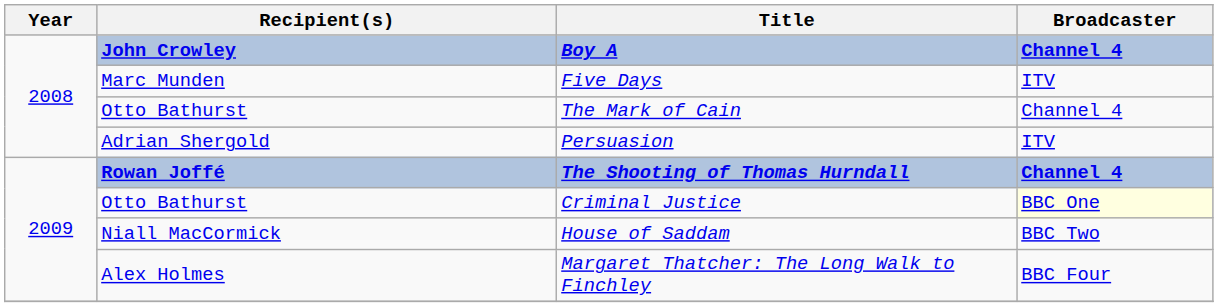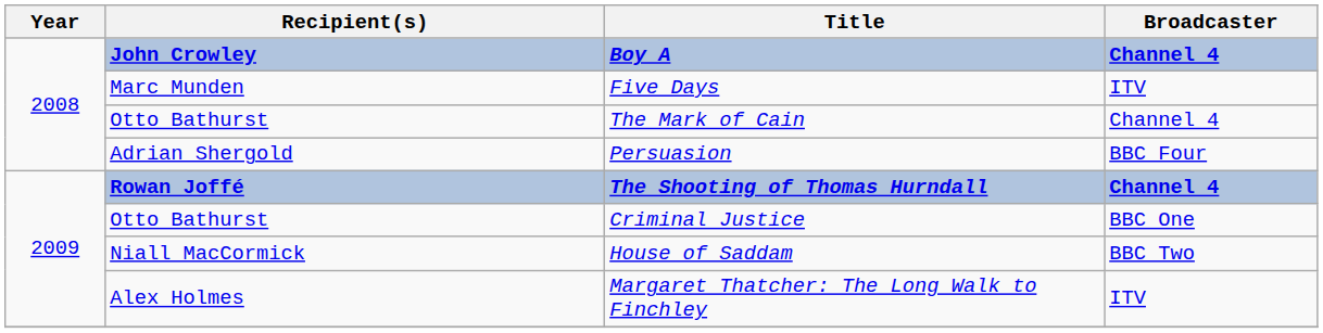Persuasion | Broadcaster: ITV -> BBC Four
Criminal Justice | Broadcaster: lightyellow background -> no background
Margaret Thatcher: The Long Walk to Finchley | Broadcaster: BBC Four -> ITV
